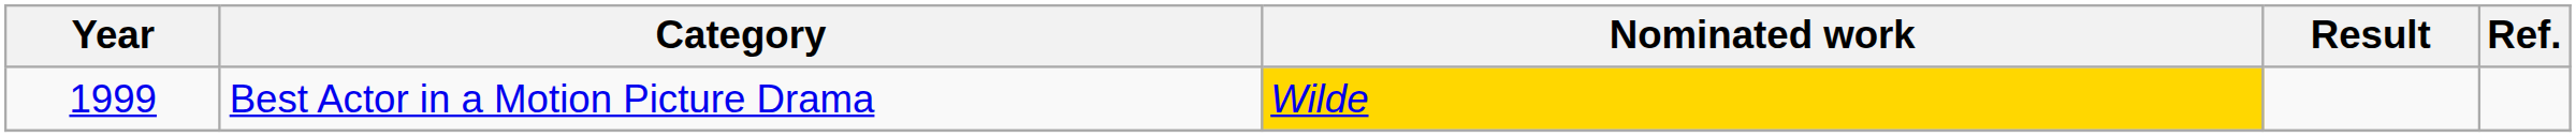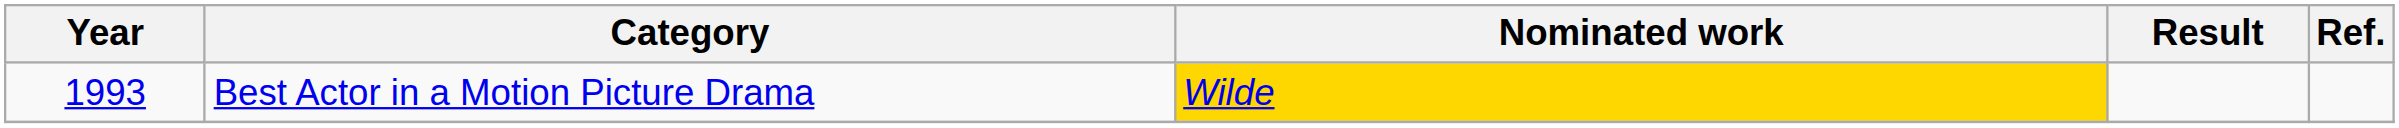Best Actor in a Motion Picture Drama | Year: 1999 -> 1993
